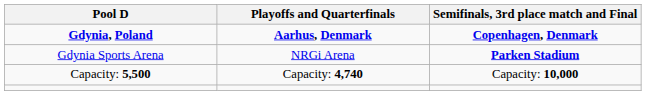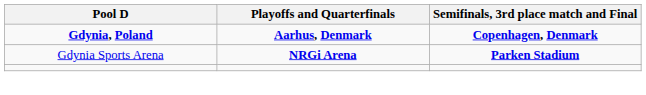Gdynia Sports Arena | Playoffs and Quarterfinals: normal -> bold
- row: Capacity: 5,500 | Capacity: 4,740 | Capacity: 10,000
